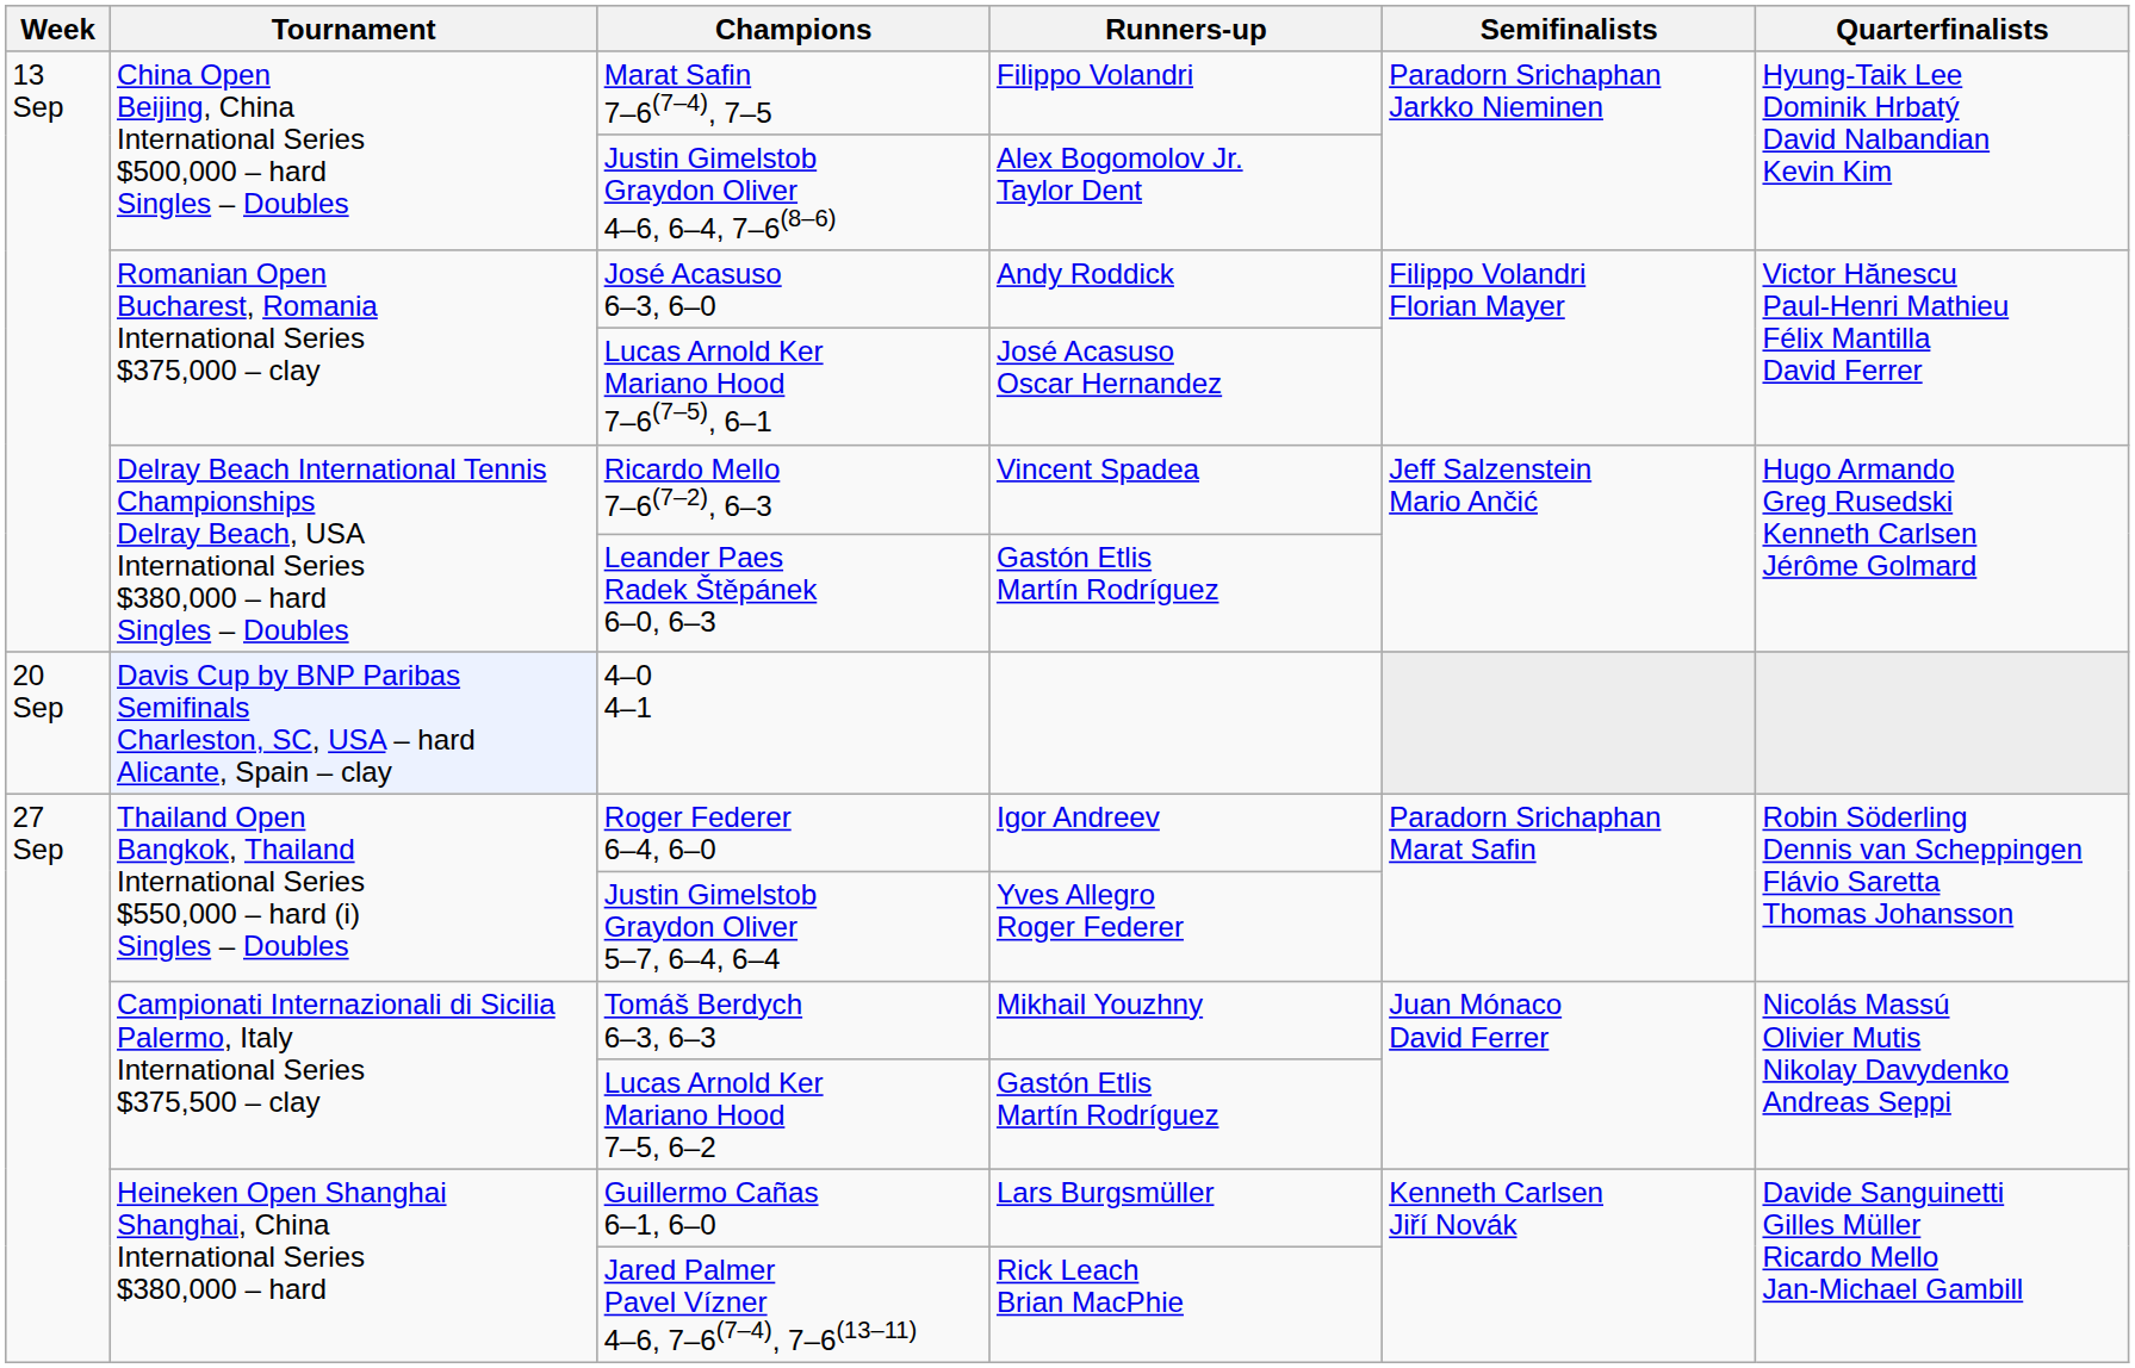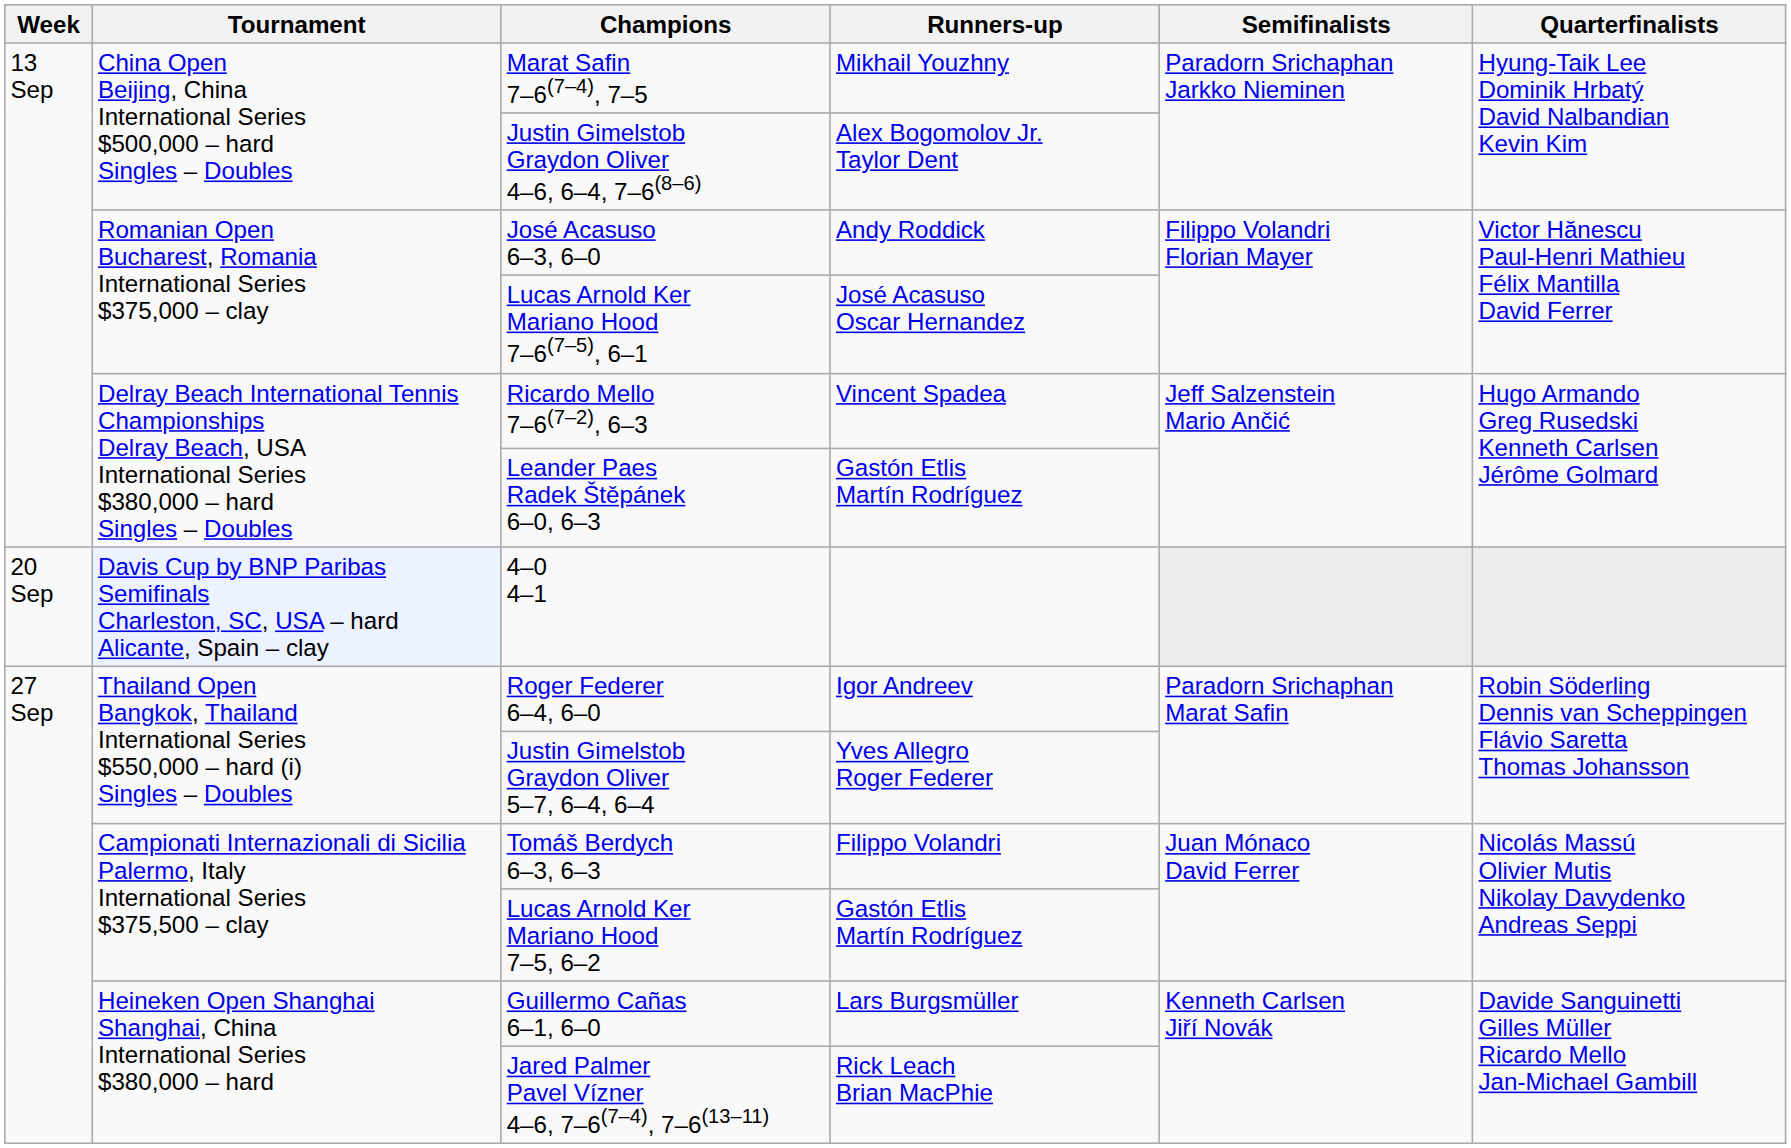Marat Safin 7–6(7–4), 7–5 | Runners-up: Filippo Volandri -> Mikhail Youzhny
Tomáš Berdych 6–3, 6–3 | Runners-up: Mikhail Youzhny -> Filippo Volandri
